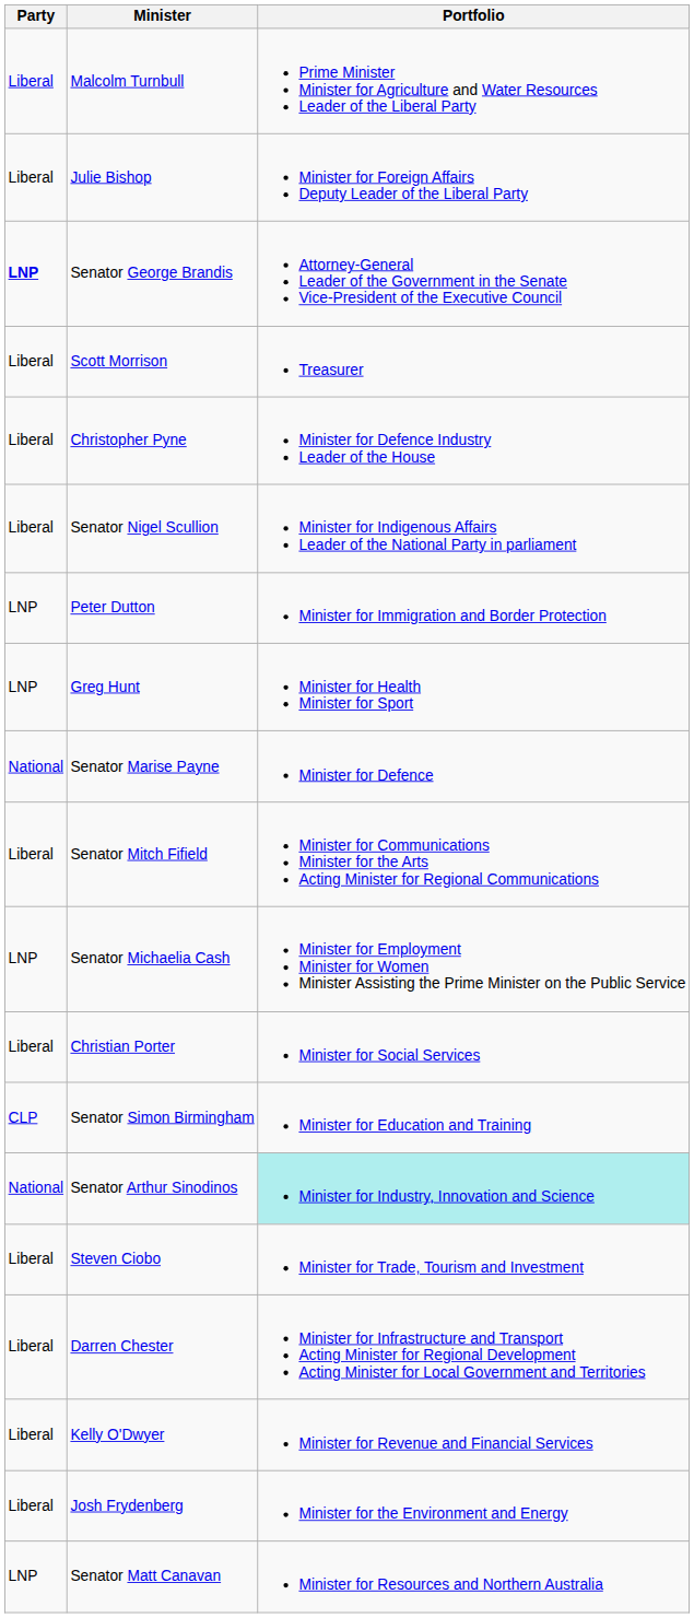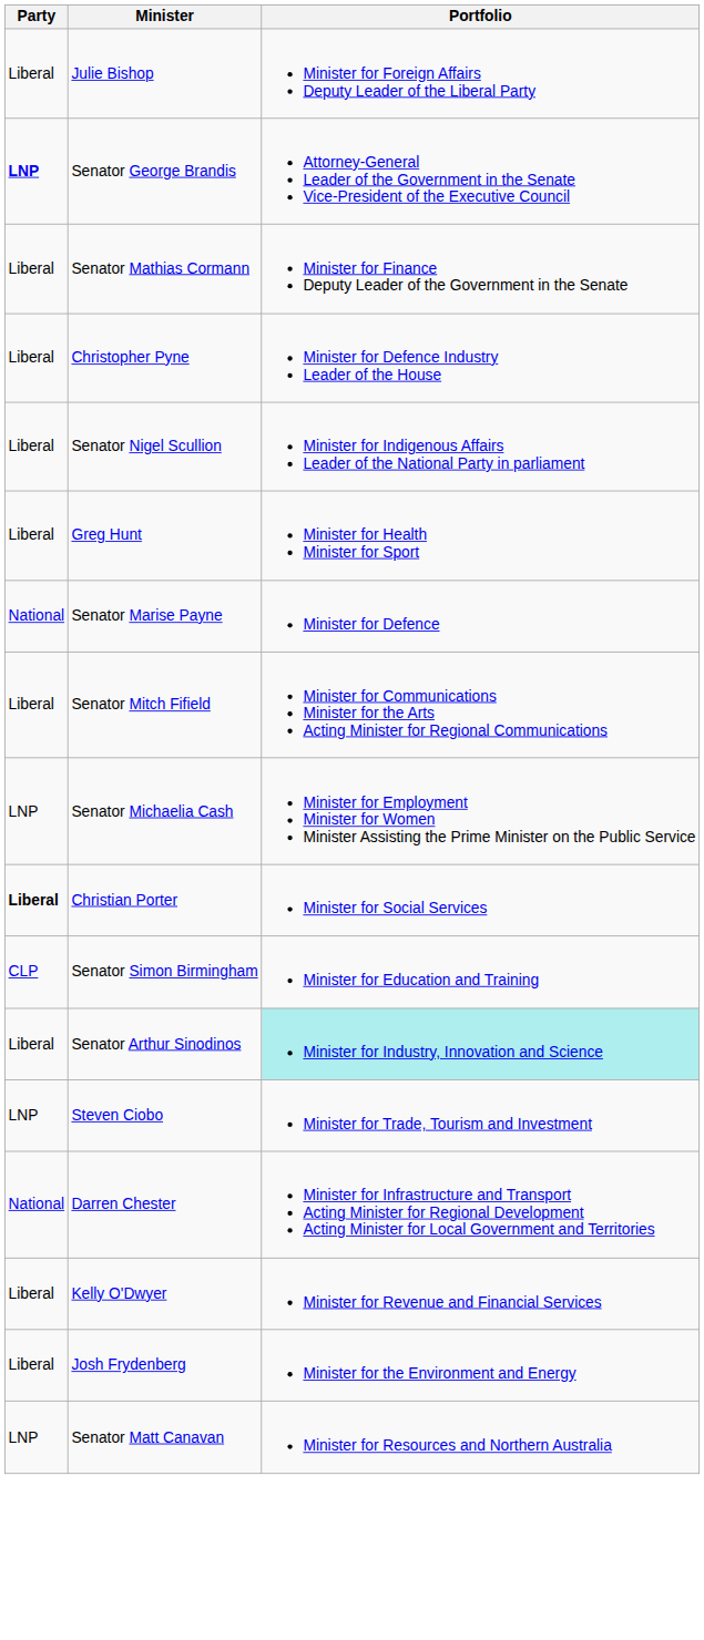- row: Liberal | Malcolm Turnbull | Prime Minister Minister for Agriculture and Water Resources Leader of the Liberal Party
- row: Liberal | Scott Morrison | Treasurer
+ row: Liberal | Senator Mathias Cormann | Minister for Finance Deputy Leader of the Government in the Senate
- row: LNP | Peter Dutton | Minister for Immigration and Border Protection
Greg Hunt | Party: LNP -> Liberal
Christian Porter | Party: normal -> bold
Senator Arthur Sinodinos | Party: National -> Liberal
Steven Ciobo | Party: Liberal -> LNP
Darren Chester | Party: Liberal -> National
